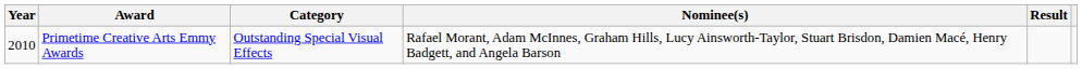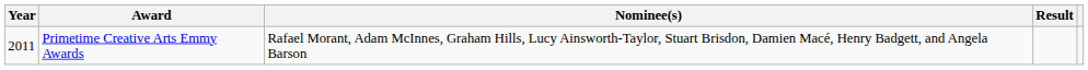- column: Category | Outstanding Special Visual Effects
Primetime Creative Arts Emmy Awards | Year: 2010 -> 2011
